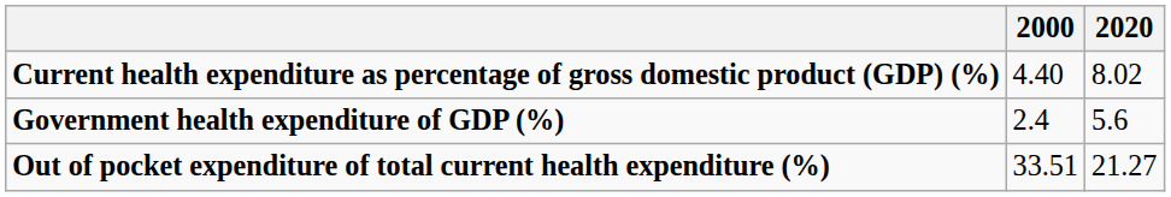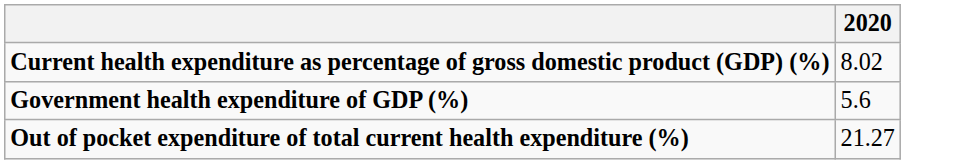- column: 2000 | 4.40 | 2.4 | 33.51
